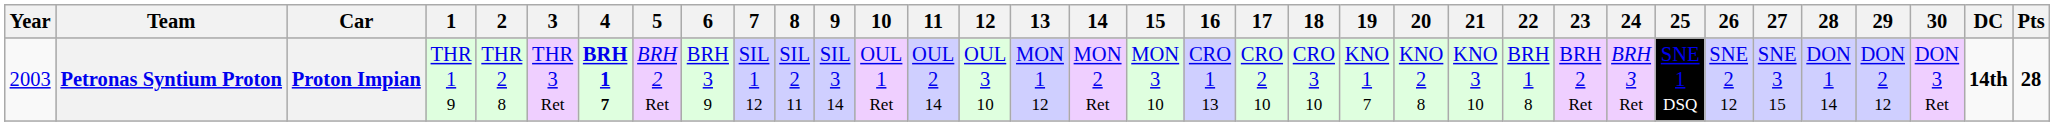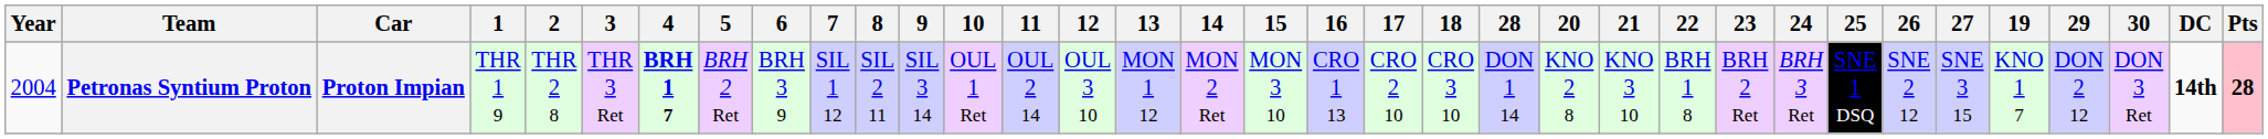columns swapped: 19 <-> 28
Petronas Syntium Proton | Year: 2003 -> 2004
Petronas Syntium Proton | Pts: no background -> pink background
